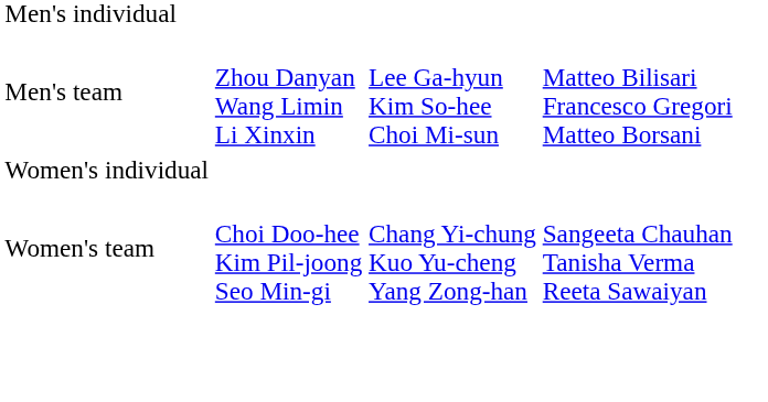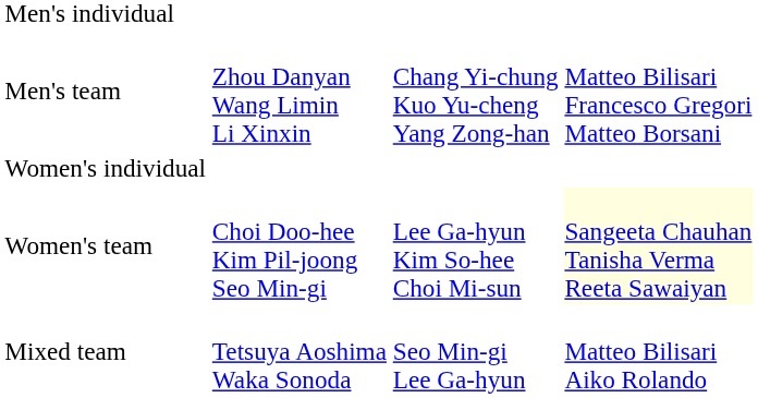Men's team | column 3: Lee Ga-hyun Kim So-hee Choi Mi-sun -> Chang Yi-chung Kuo Yu-cheng Yang Zong-han
Women's team | column 3: Chang Yi-chung Kuo Yu-cheng Yang Zong-han -> Lee Ga-hyun Kim So-hee Choi Mi-sun
Women's team | column 4: no background -> lightyellow background
+ row: Mixed team | Tetsuya Aoshima Waka Sonoda | Seo Min-gi Lee Ga-hyun | Matteo Bilisari Aiko Rolando
